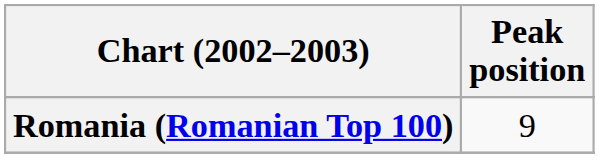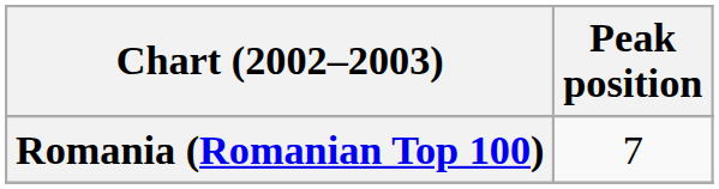Romania (Romanian Top 100) | Peak position: 9 -> 7
